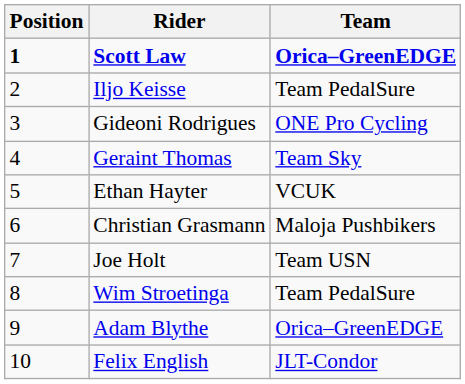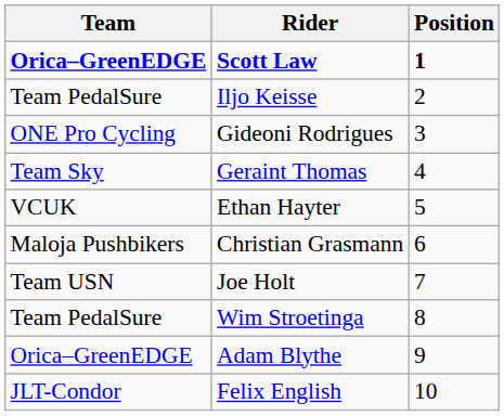columns swapped: Position <-> Team
